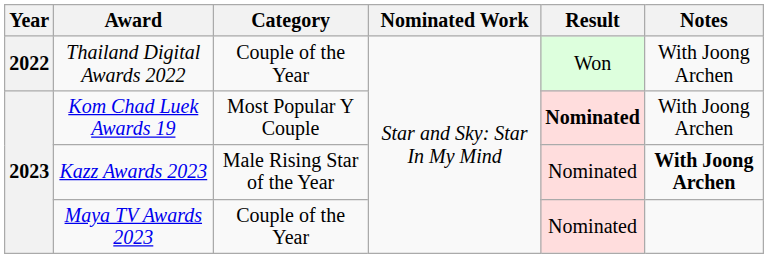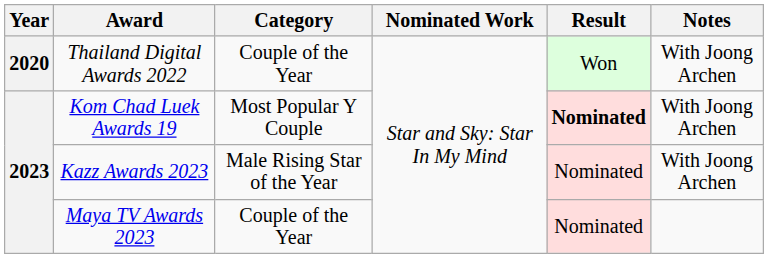Thailand Digital Awards 2022 | Year: 2022 -> 2020
Kazz Awards 2023 | Notes: bold -> normal
